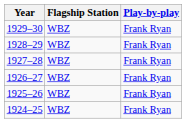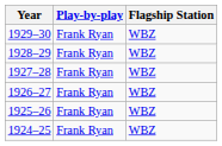columns swapped: Flagship Station <-> Play-by-play
